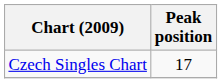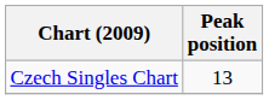Czech Singles Chart | Peak position: 17 -> 13
